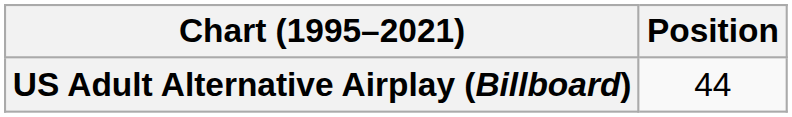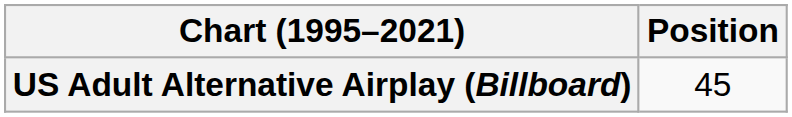US Adult Alternative Airplay (Billboard) | Position: 44 -> 45
